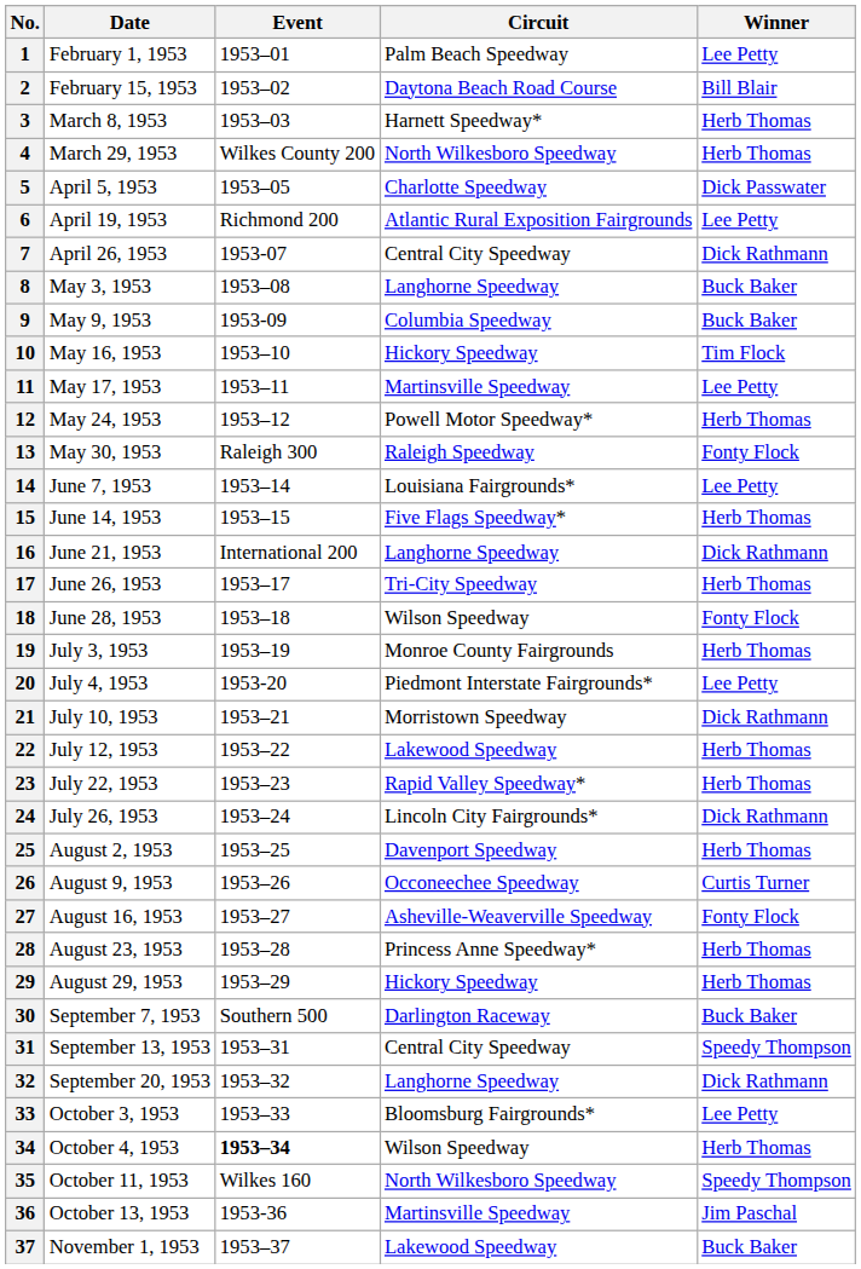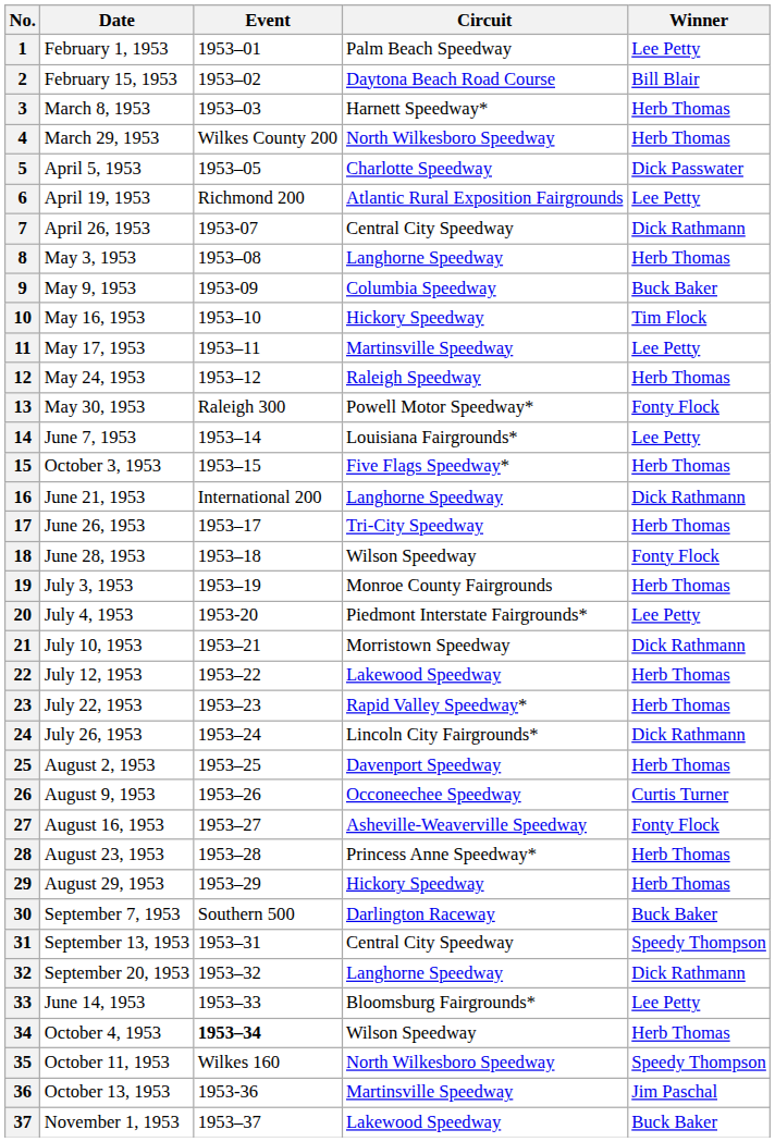8 | Winner: Buck Baker -> Herb Thomas
12 | Circuit: Powell Motor Speedway* -> Raleigh Speedway
13 | Circuit: Raleigh Speedway -> Powell Motor Speedway*
15 | Date: June 14, 1953 -> October 3, 1953
33 | Date: October 3, 1953 -> June 14, 1953
